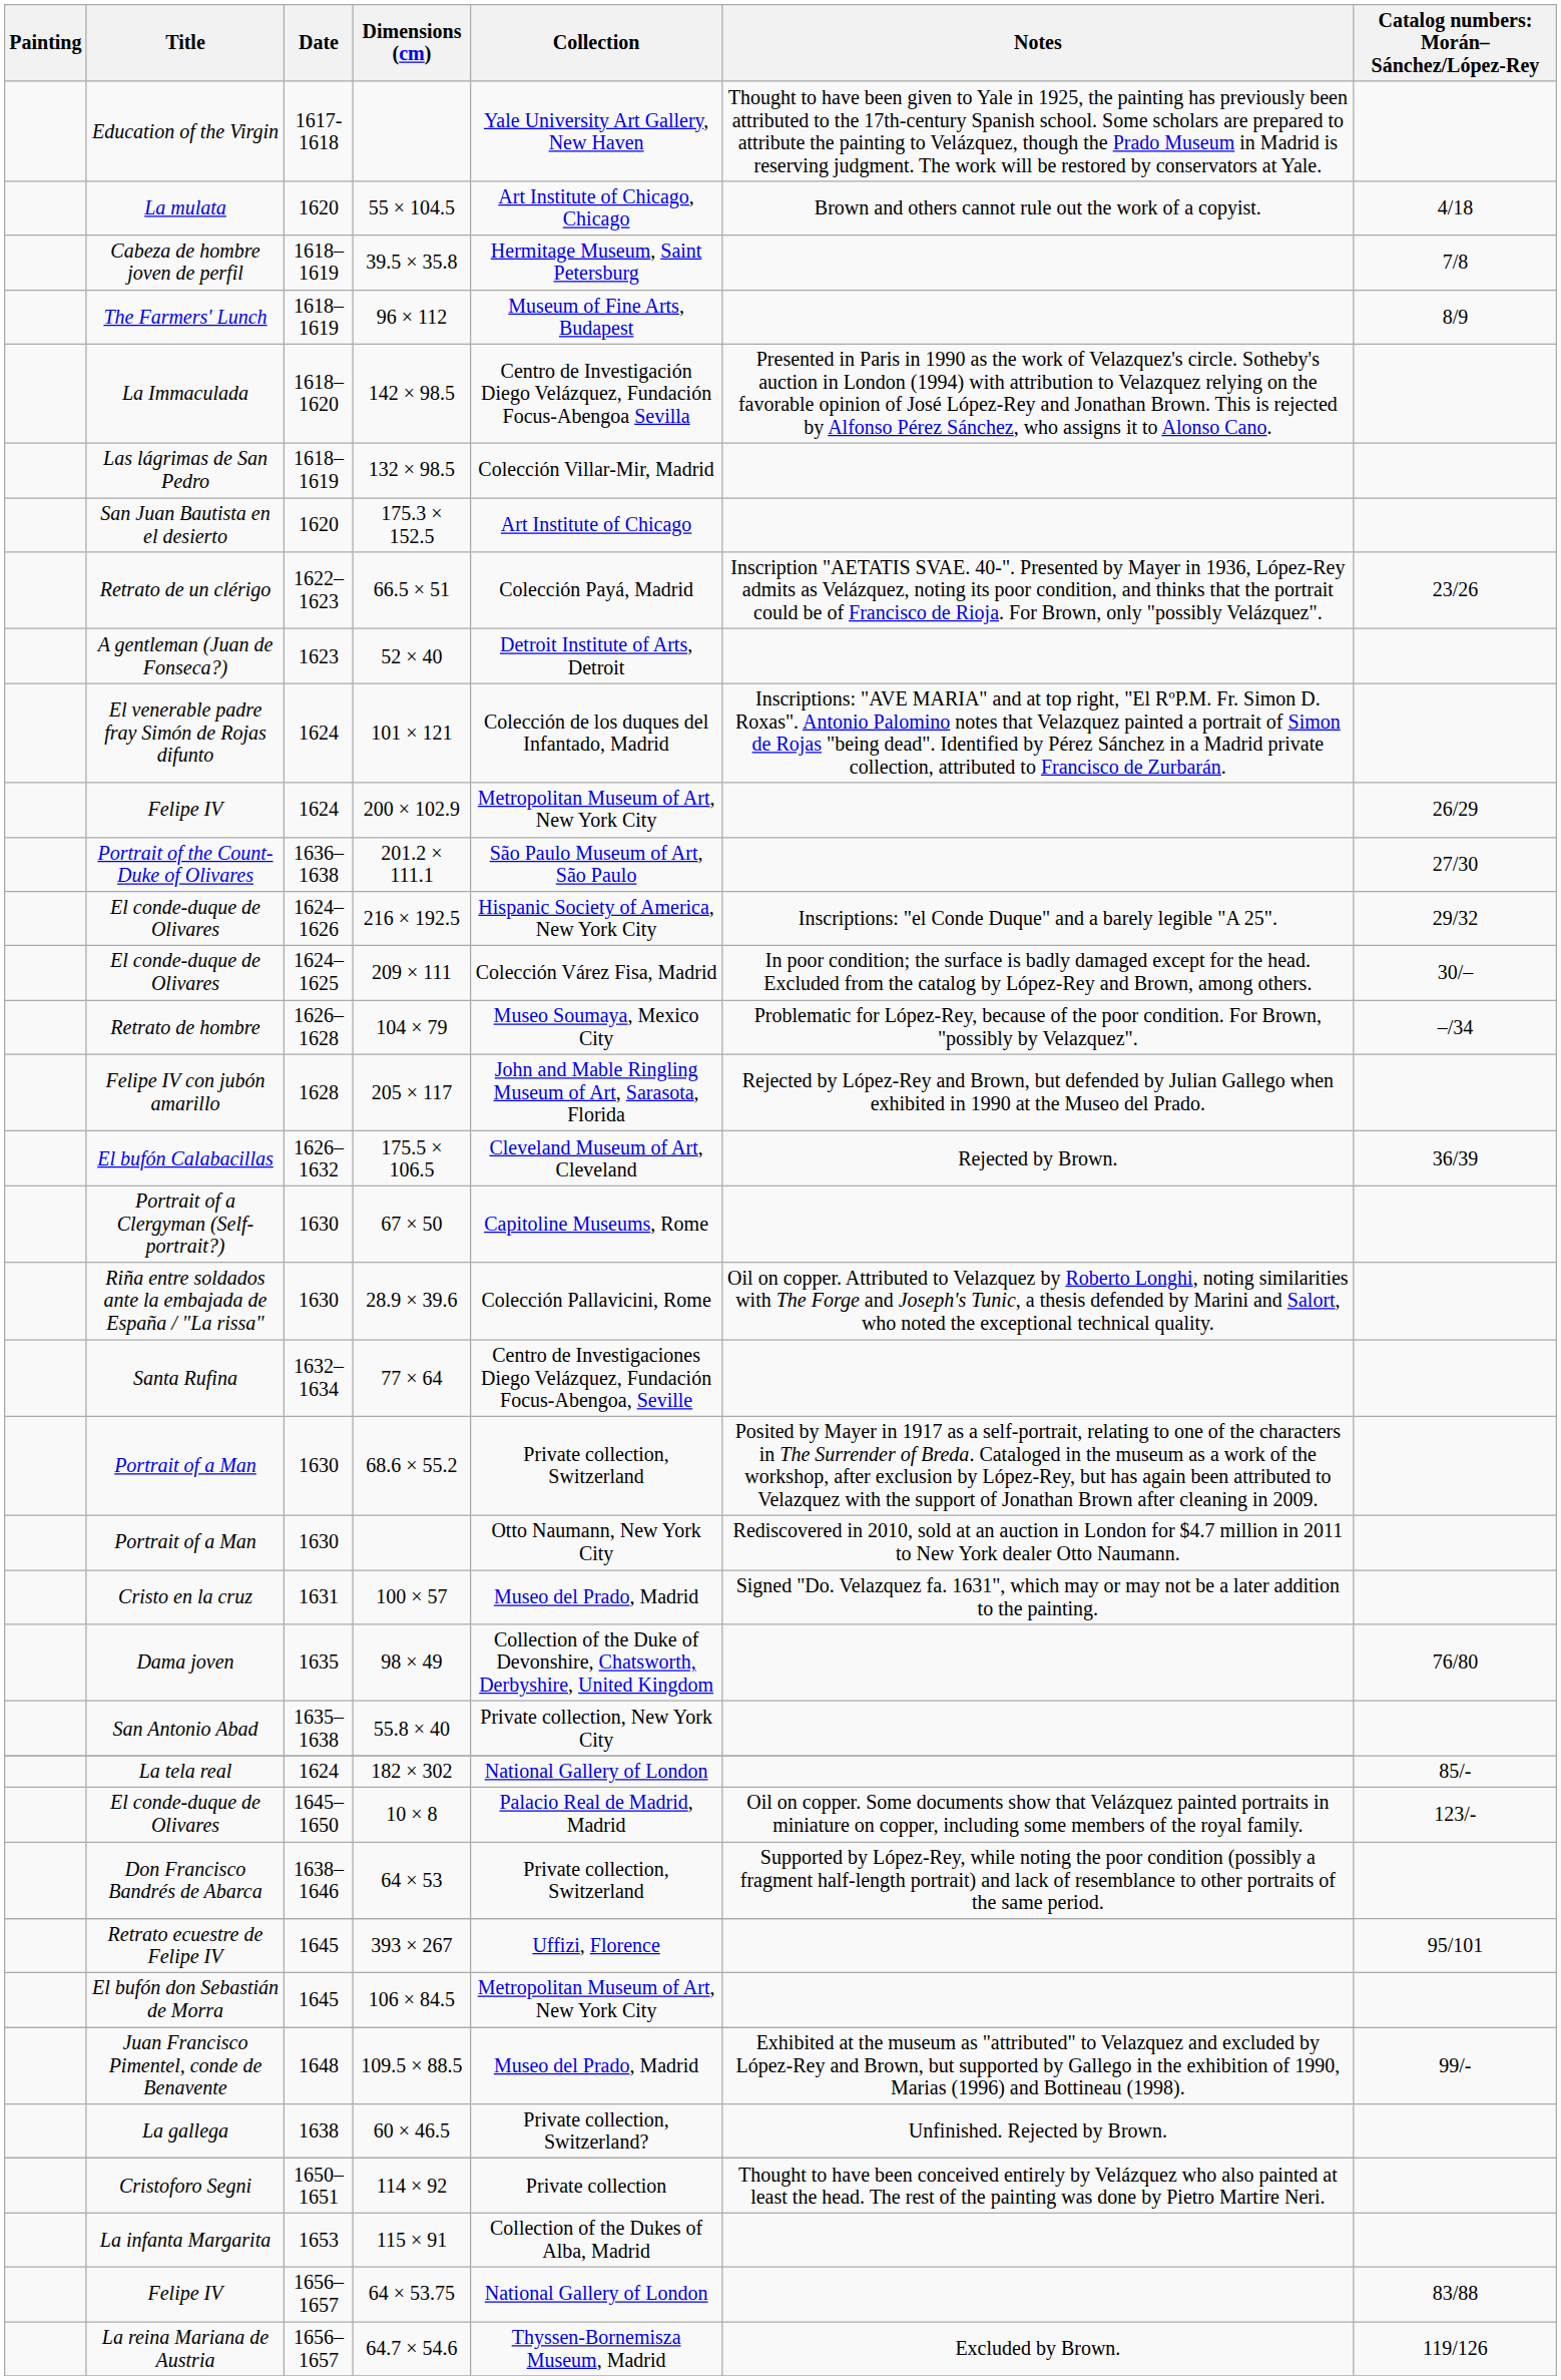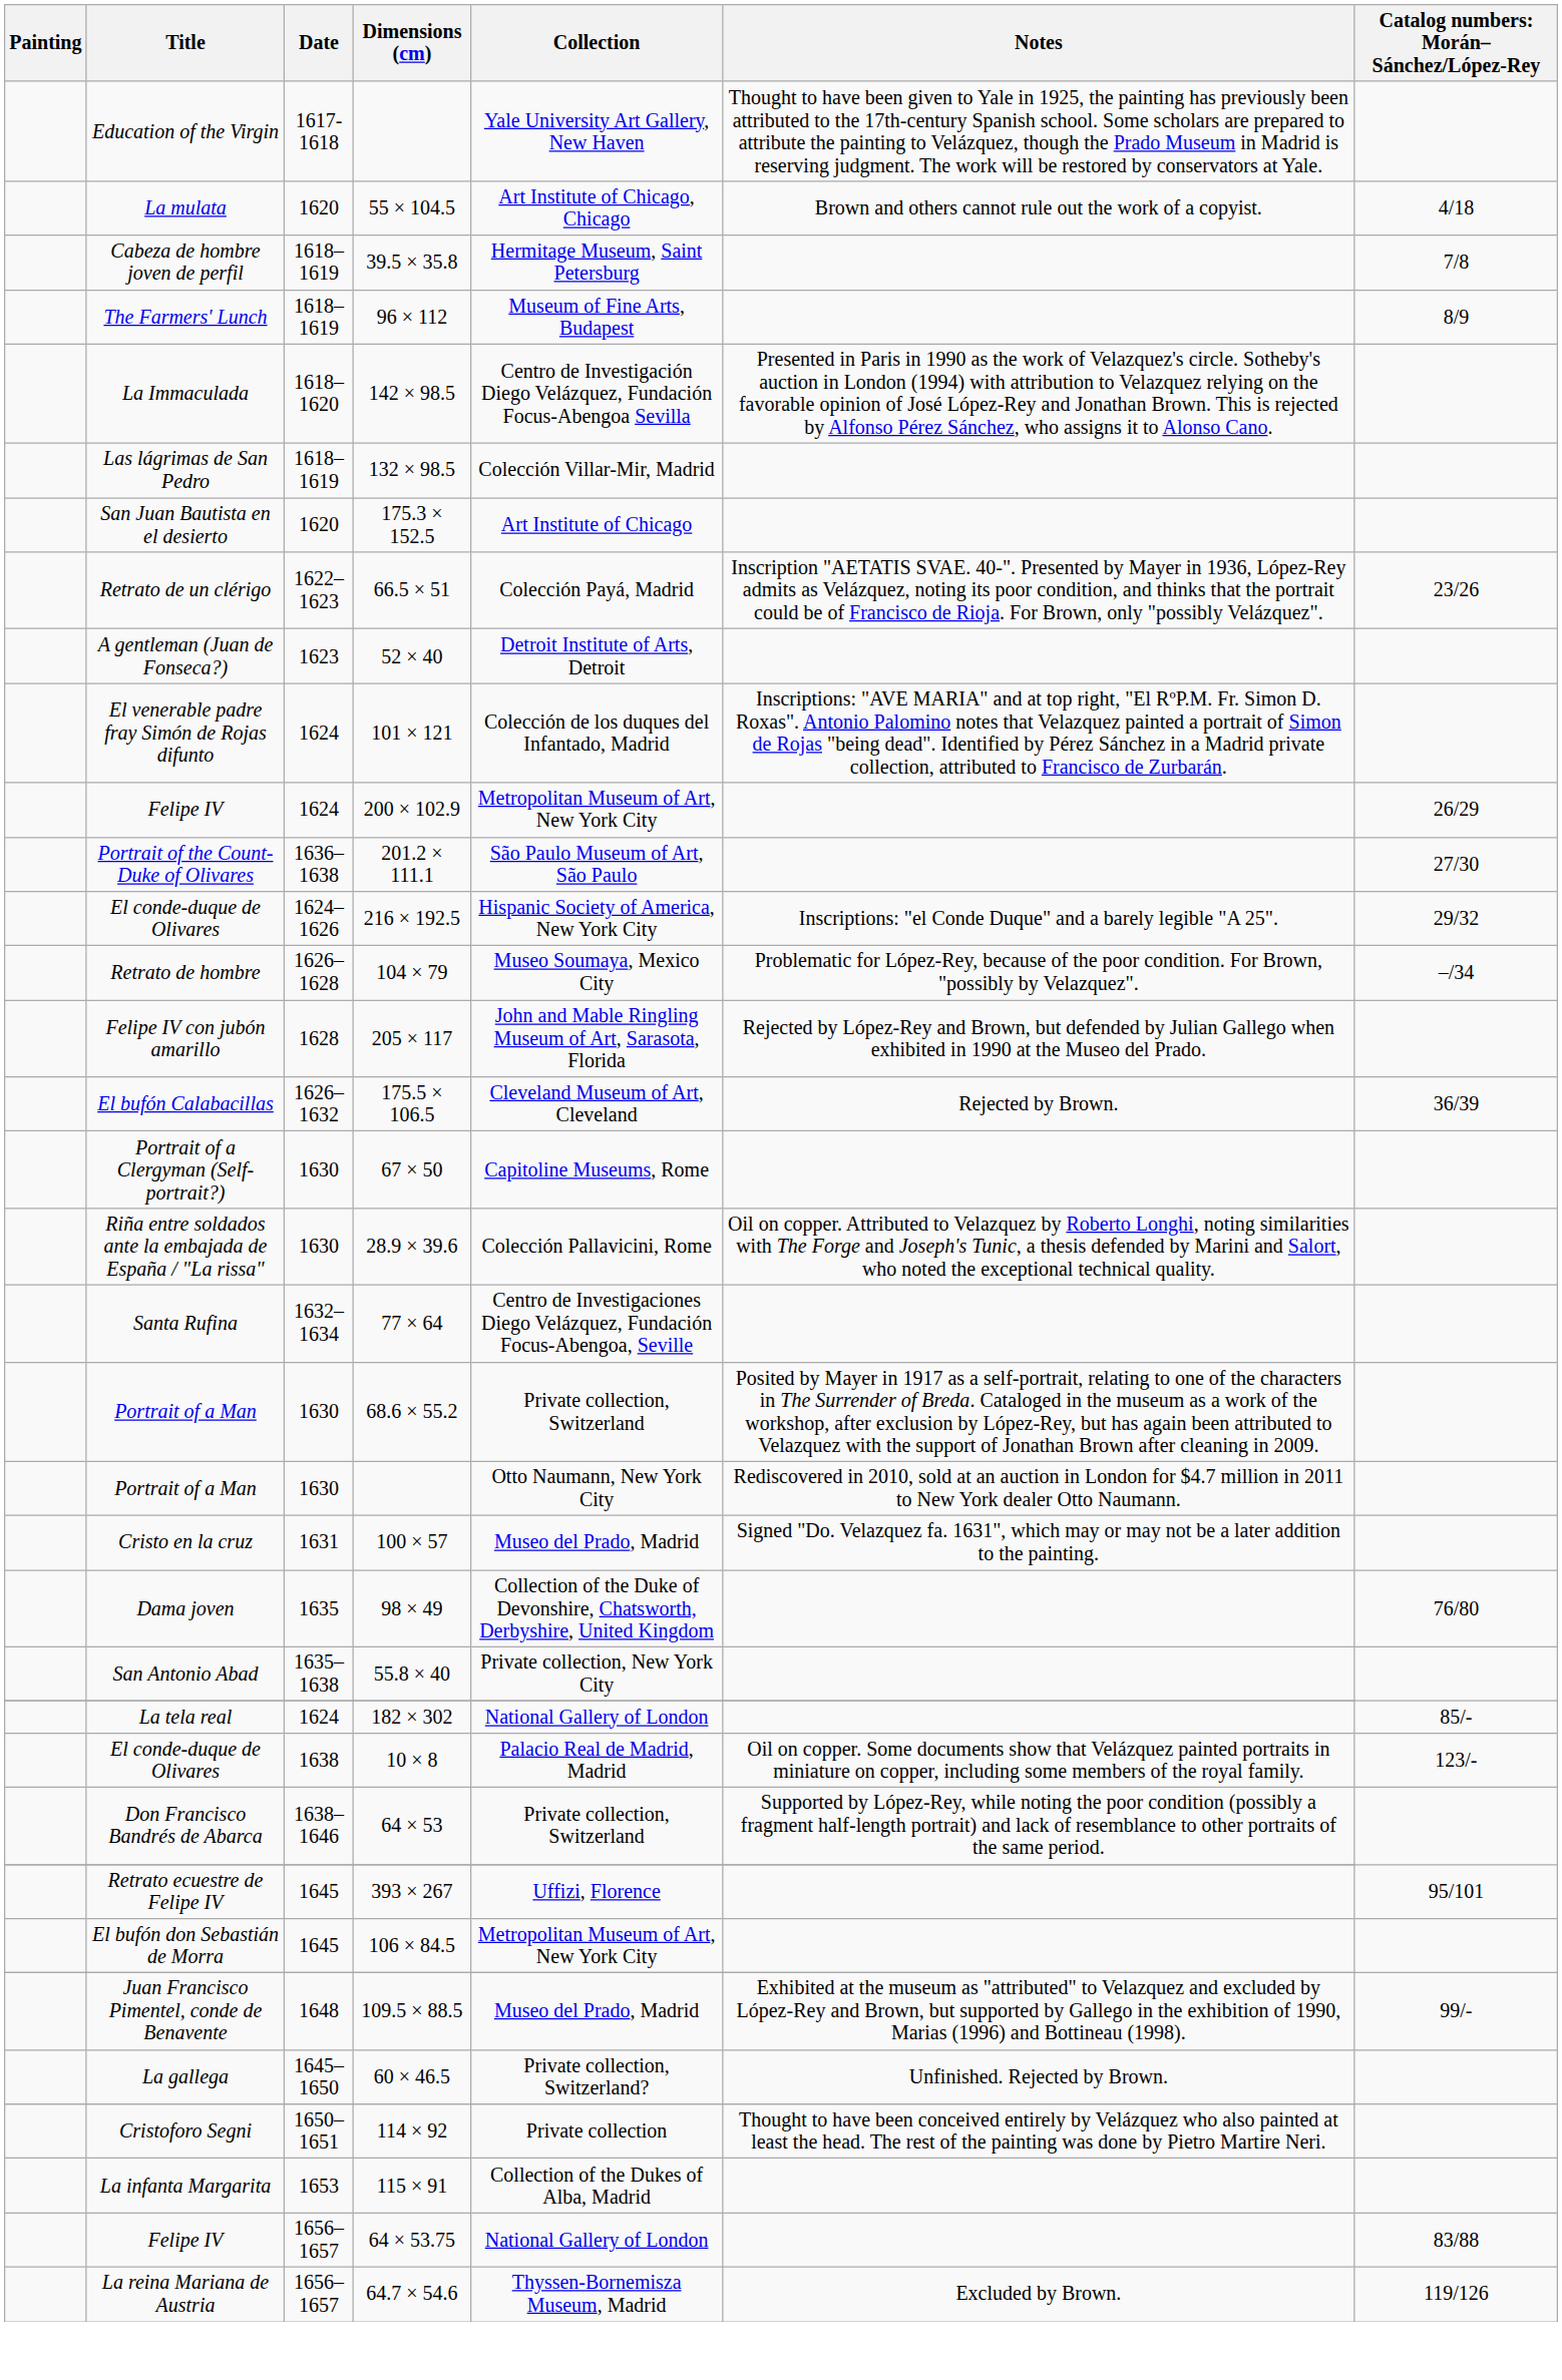- row: El conde-duque de Olivares | 1624–1625 | 209 × 111 | Colección Várez Fisa, Madrid | In poor condition; the surface is badly damaged except for the head. Excluded from the catalog by López-Rey and Brown, among others. | 30/–
10 × 8 | Date: 1645–1650 -> 1638
60 × 46.5 | Date: 1638 -> 1645–1650
